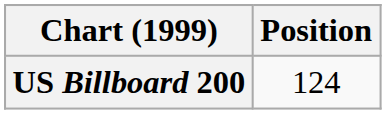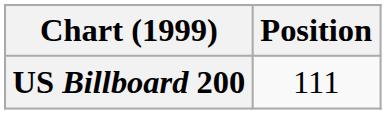US Billboard 200 | Position: 124 -> 111
